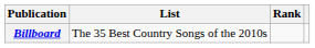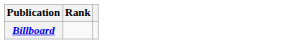- column: List | The 35 Best Country Songs of the 2010s
